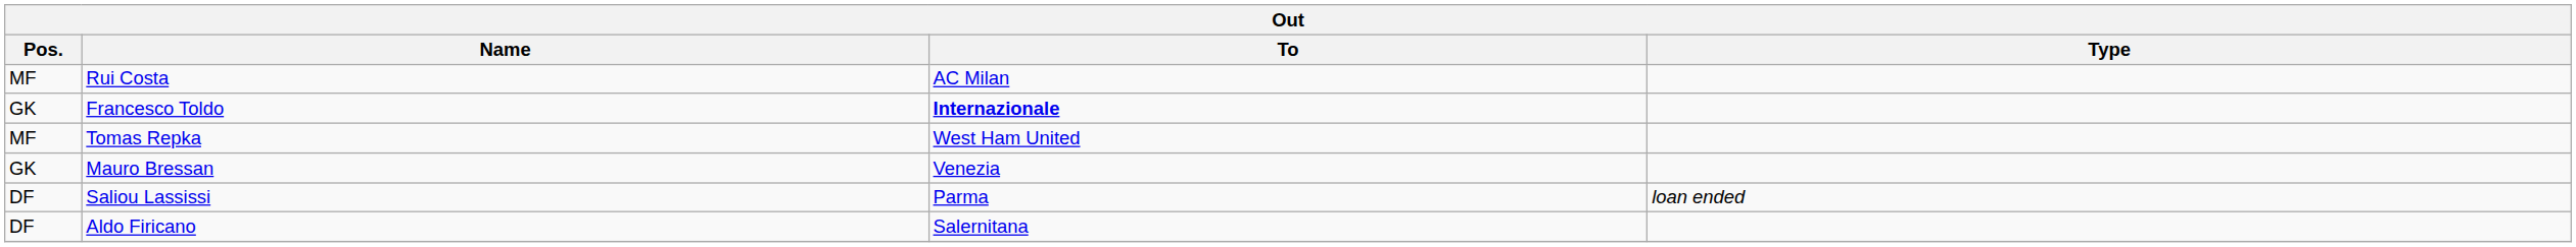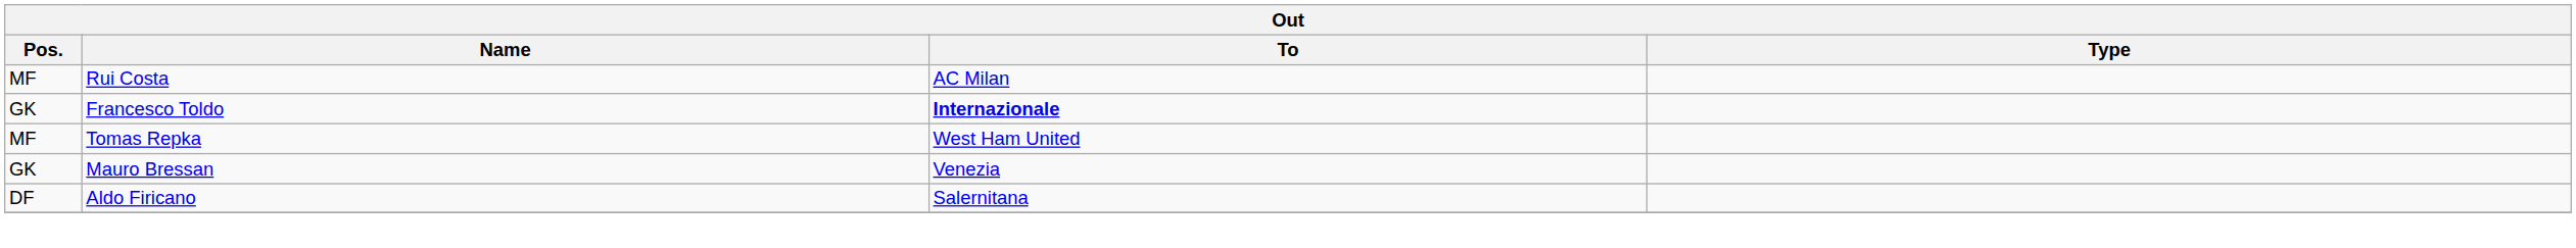- row: DF | Saliou Lassissi | Parma | loan ended
